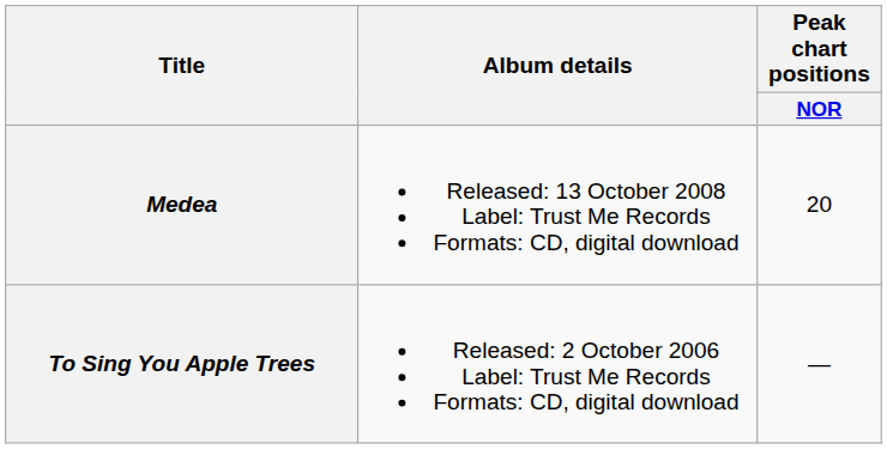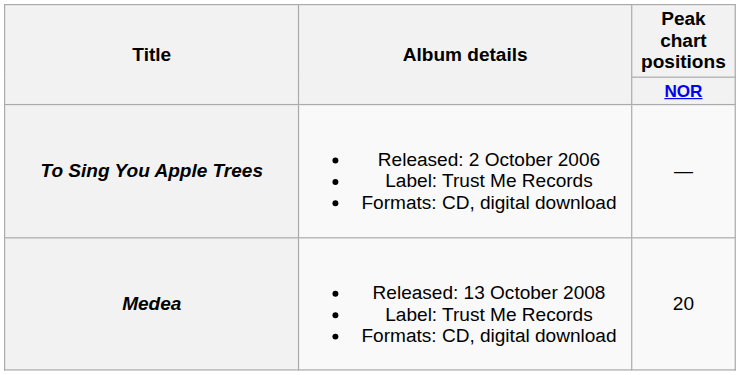rows swapped: To Sing You Apple Trees <-> Medea
